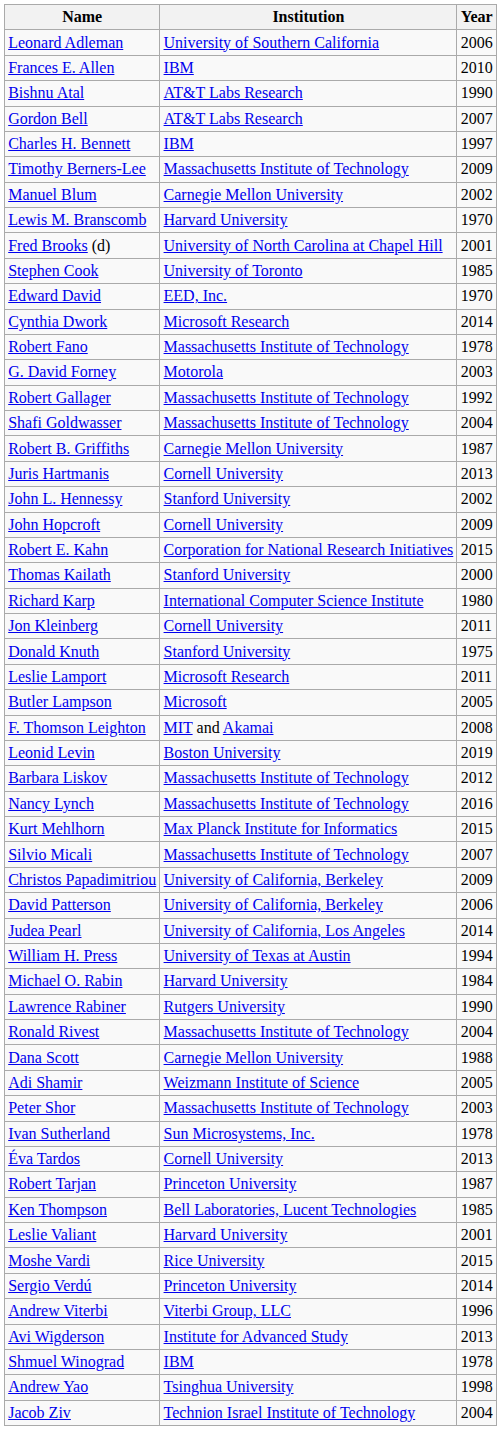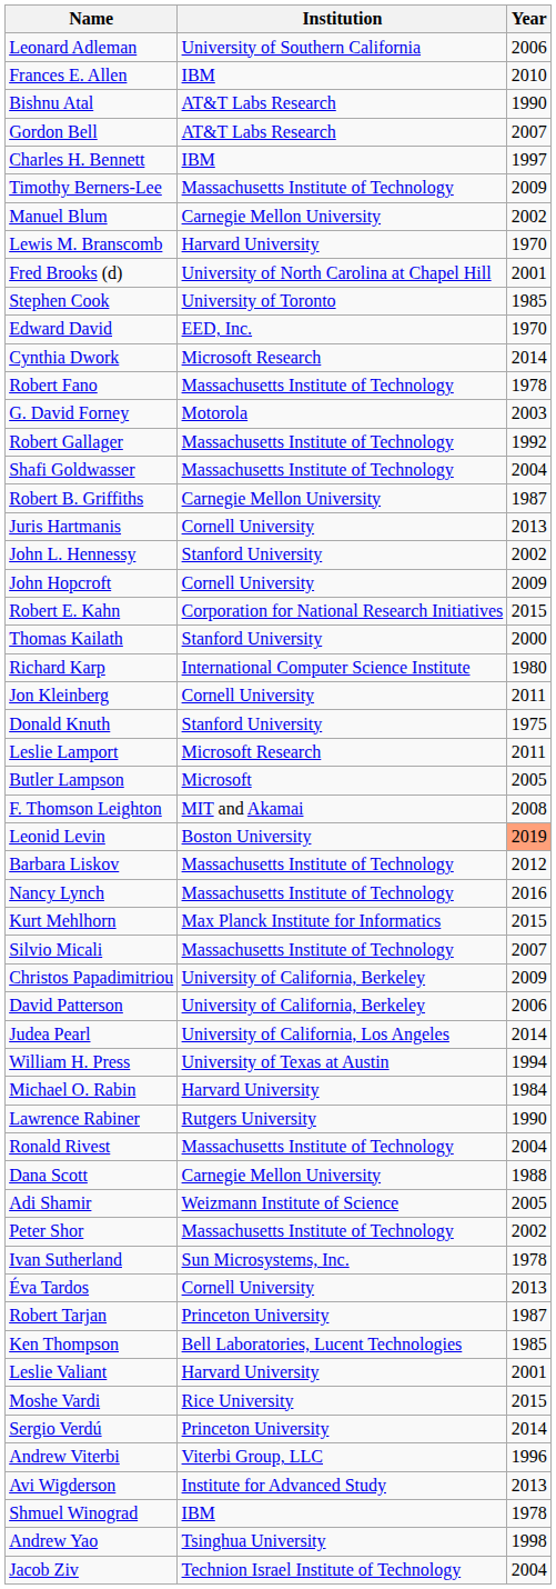Leonid Levin | Year: no background -> lightsalmon background
Peter Shor | Year: 2003 -> 2002
